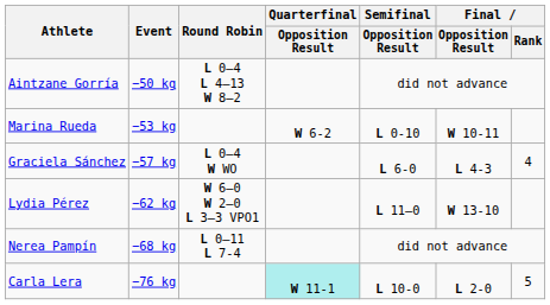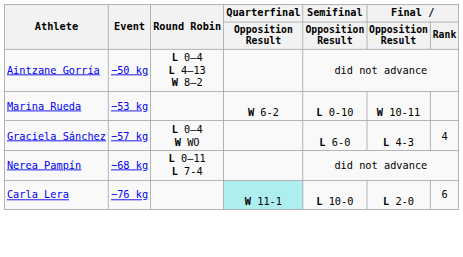- row: Lydia Pérez | −62 kg | W 6–0 W 2–0 L 3–3 VPO1 | L 11–0 | W 13-10
Carla Lera | Final / Rank: 5 -> 6
